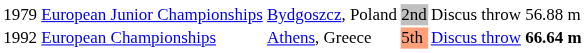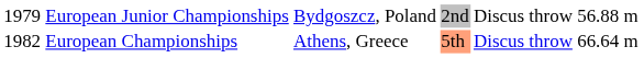European Championships | column 1: 1992 -> 1982
European Championships | column 6: bold -> normal
